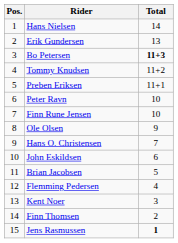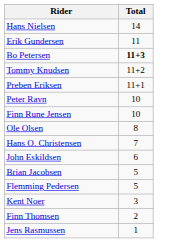- column: Pos. | 1 | 2 | 3 | 4 | 5 | 6 | 7 | 8 | 9 | 10 | 11 | 12 | 13 | 14 | 15
Erik Gundersen | Total: 13 -> 11
Ole Olsen | Total: 9 -> 8
Flemming Pedersen | Total: 4 -> 5
Jens Rasmussen | Total: bold -> normal
